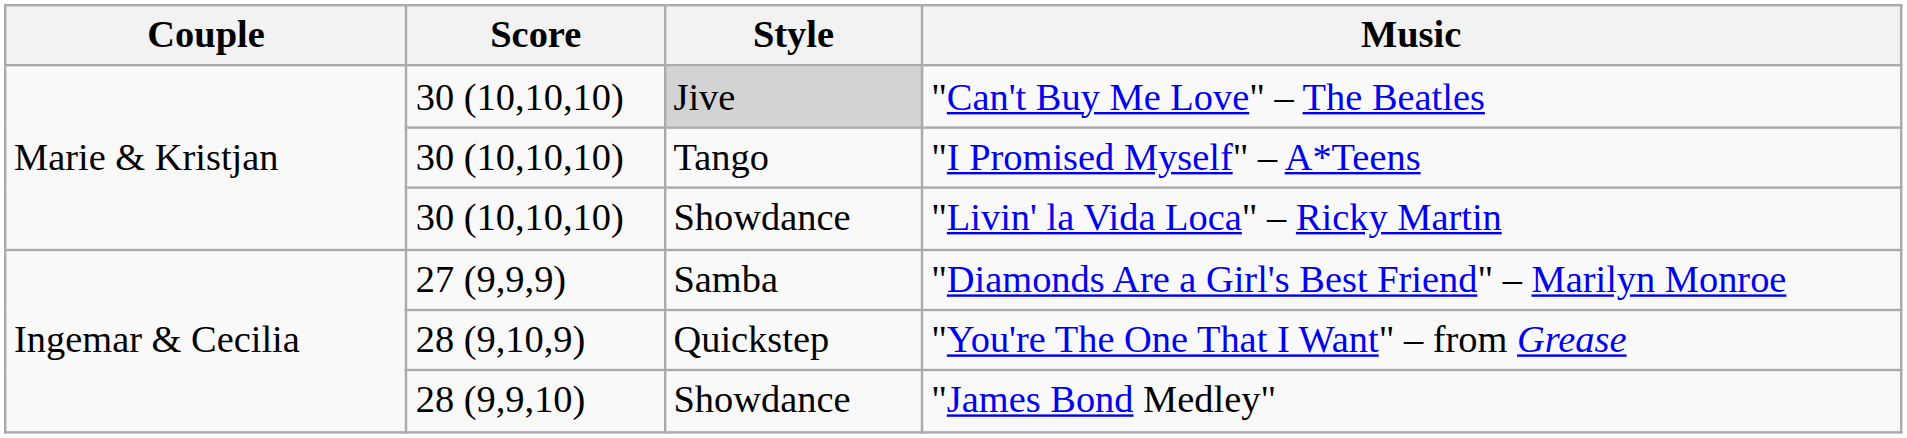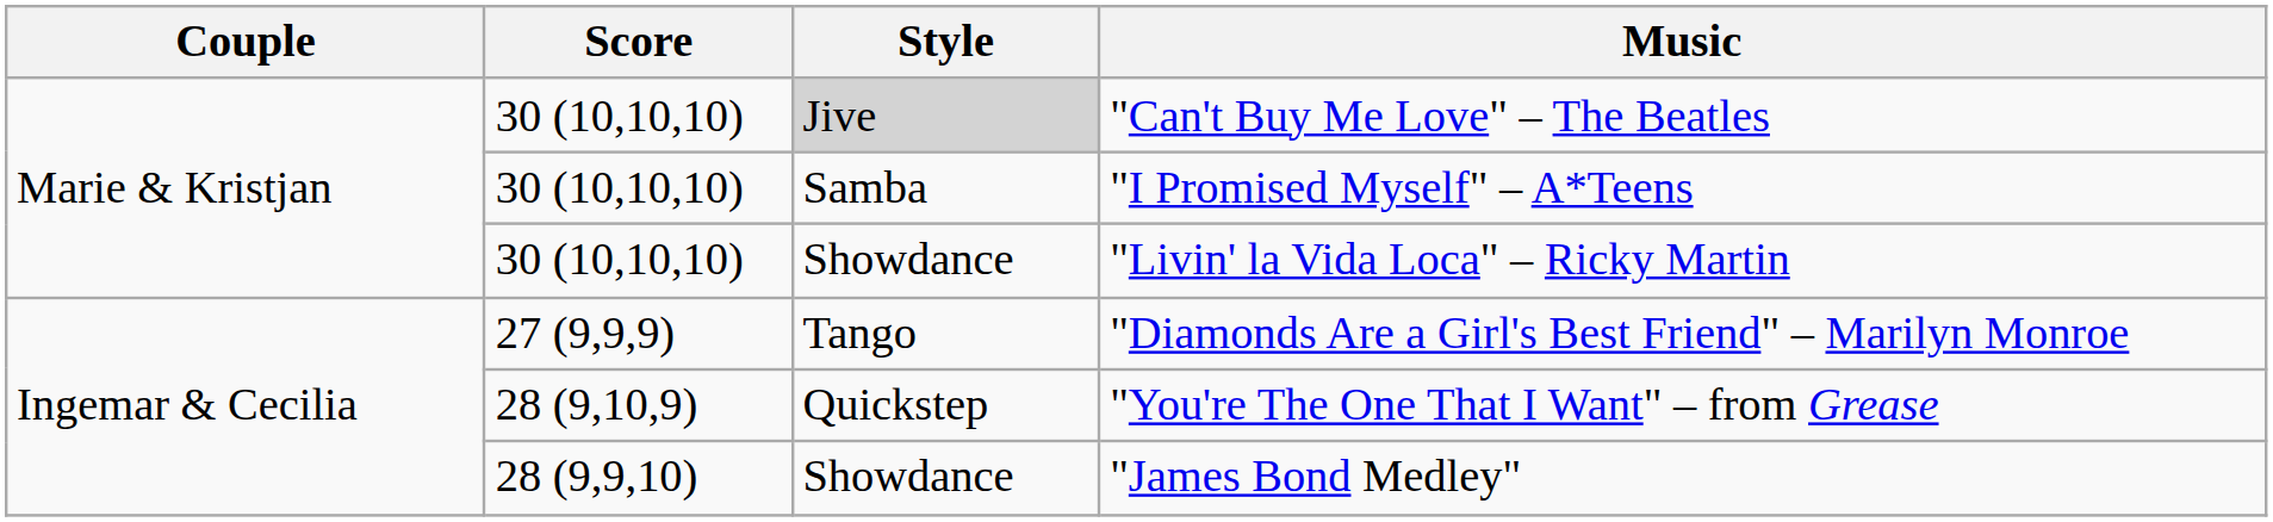"I Promised Myself" – A*Teens | Style: Tango -> Samba
"Diamonds Are a Girl's Best Friend" – Marilyn Monroe | Style: Samba -> Tango
